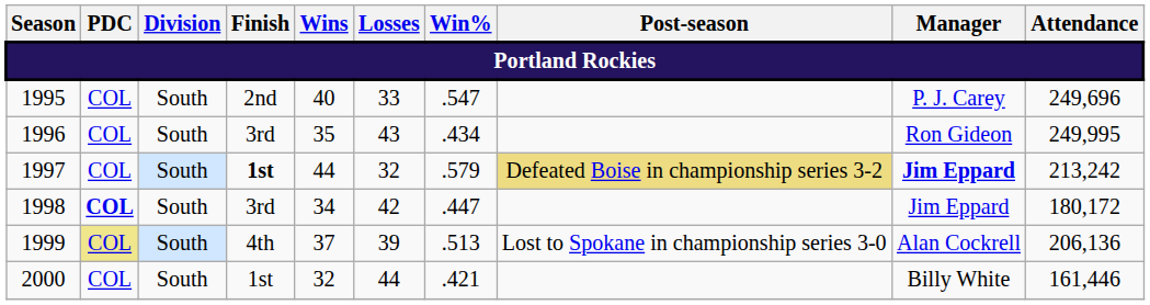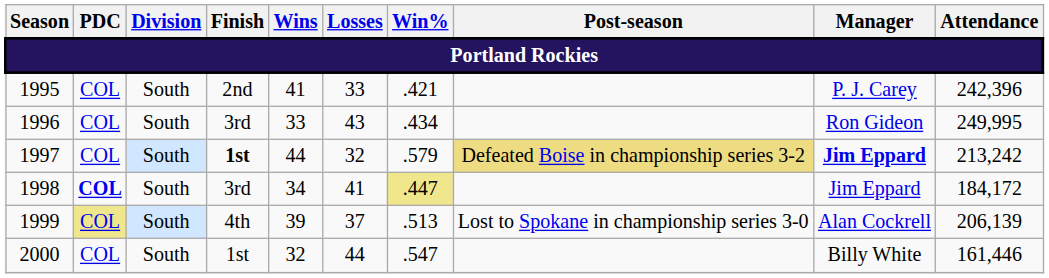1995 | Wins: 40 -> 41
1995 | Win%: .547 -> .421
1995 | Attendance: 249,696 -> 242,396
1996 | Wins: 35 -> 33
1998 | Losses: 42 -> 41
1998 | Win%: no background -> khaki background
1998 | Attendance: 180,172 -> 184,172
1999 | Wins: 37 -> 39
1999 | Losses: 39 -> 37
1999 | Attendance: 206,136 -> 206,139
2000 | Win%: .421 -> .547
